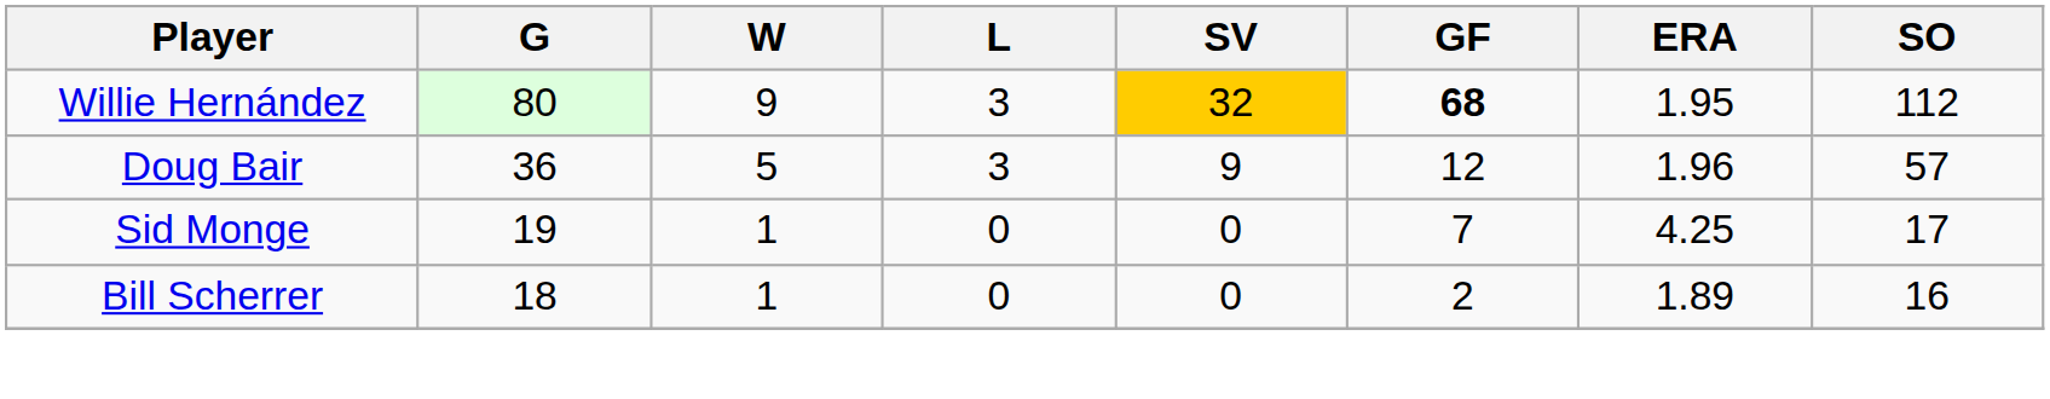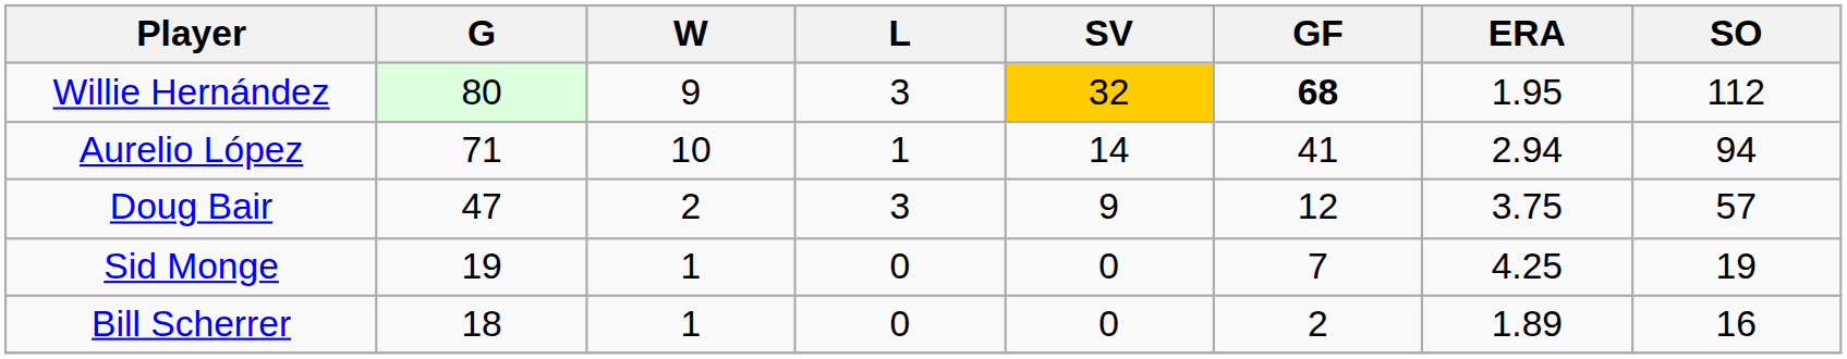+ row: Aurelio López | 71 | 10 | 1 | 14 | 41 | 2.94 | 94
Doug Bair | G: 36 -> 47
Doug Bair | W: 5 -> 2
Doug Bair | ERA: 1.96 -> 3.75
Sid Monge | SO: 17 -> 19
